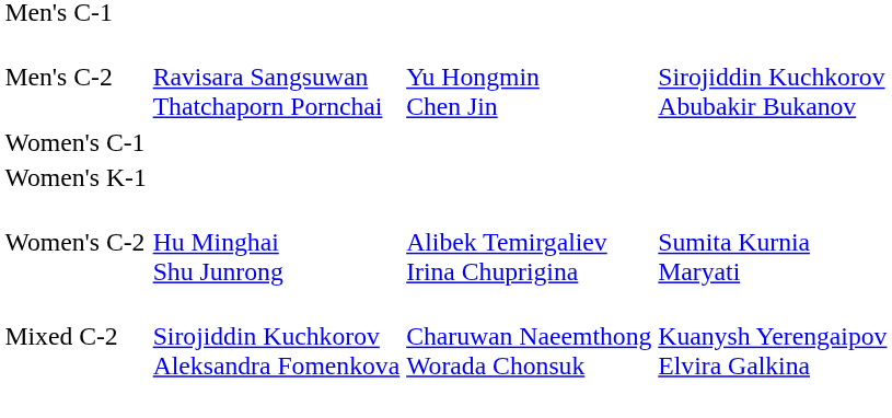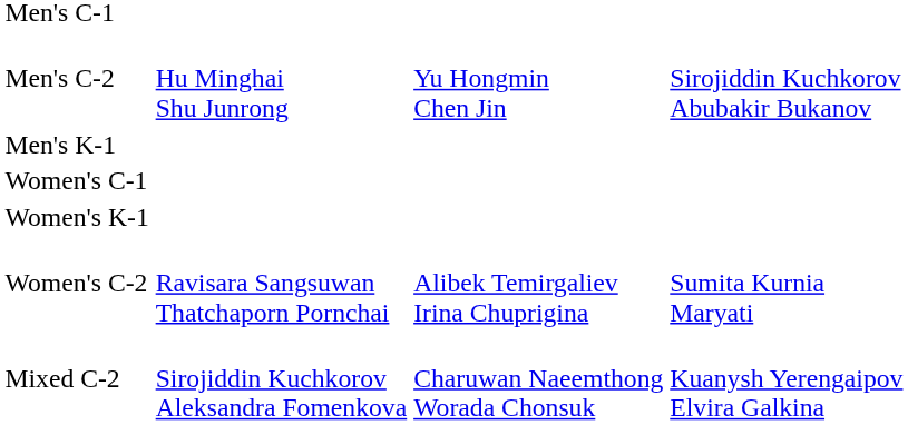Men's C-2 | column 2: Ravisara Sangsuwan Thatchaporn Pornchai -> Hu Minghai Shu Junrong
+ row: Men's K-1
Women's C-2 | column 2: Hu Minghai Shu Junrong -> Ravisara Sangsuwan Thatchaporn Pornchai
